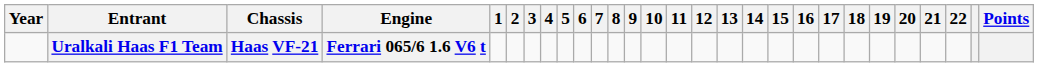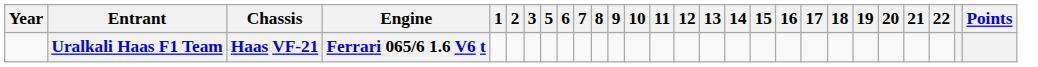- column: 4
